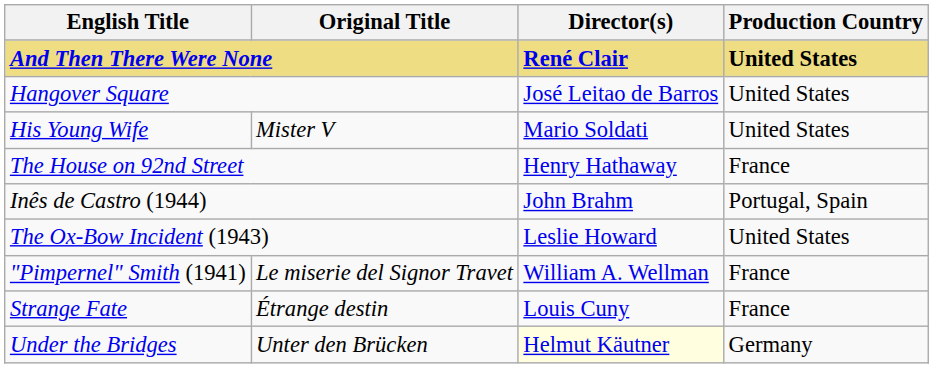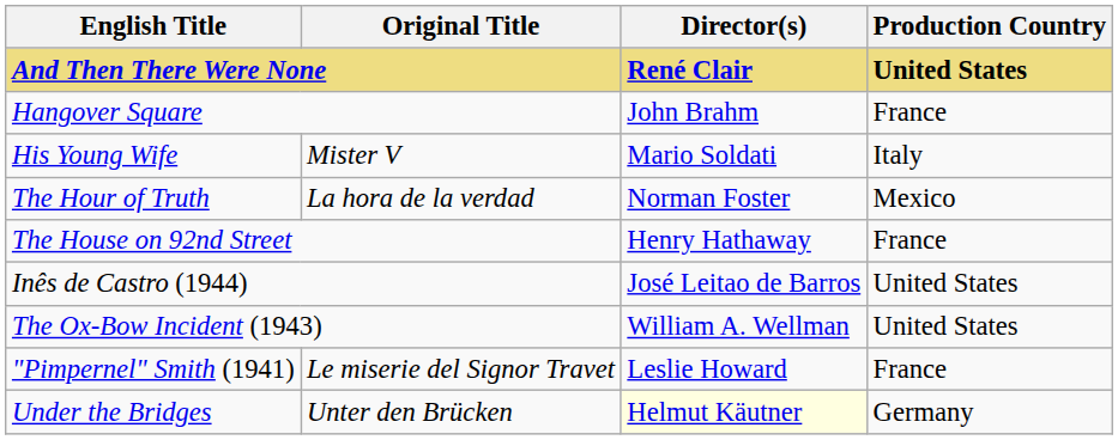Hangover Square | Director(s): José Leitao de Barros -> John Brahm
Hangover Square | Production Country: United States -> France
His Young Wife | Production Country: United States -> Italy
+ row: The Hour of Truth | La hora de la verdad | Norman Foster | Mexico
Inês de Castro (1944) | Director(s): John Brahm -> José Leitao de Barros
Inês de Castro (1944) | Production Country: Portugal, Spain -> United States
The Ox-Bow Incident (1943) | Director(s): Leslie Howard -> William A. Wellman
"Pimpernel" Smith (1941) | Director(s): William A. Wellman -> Leslie Howard
- row: Strange Fate | Étrange destin | Louis Cuny | France
